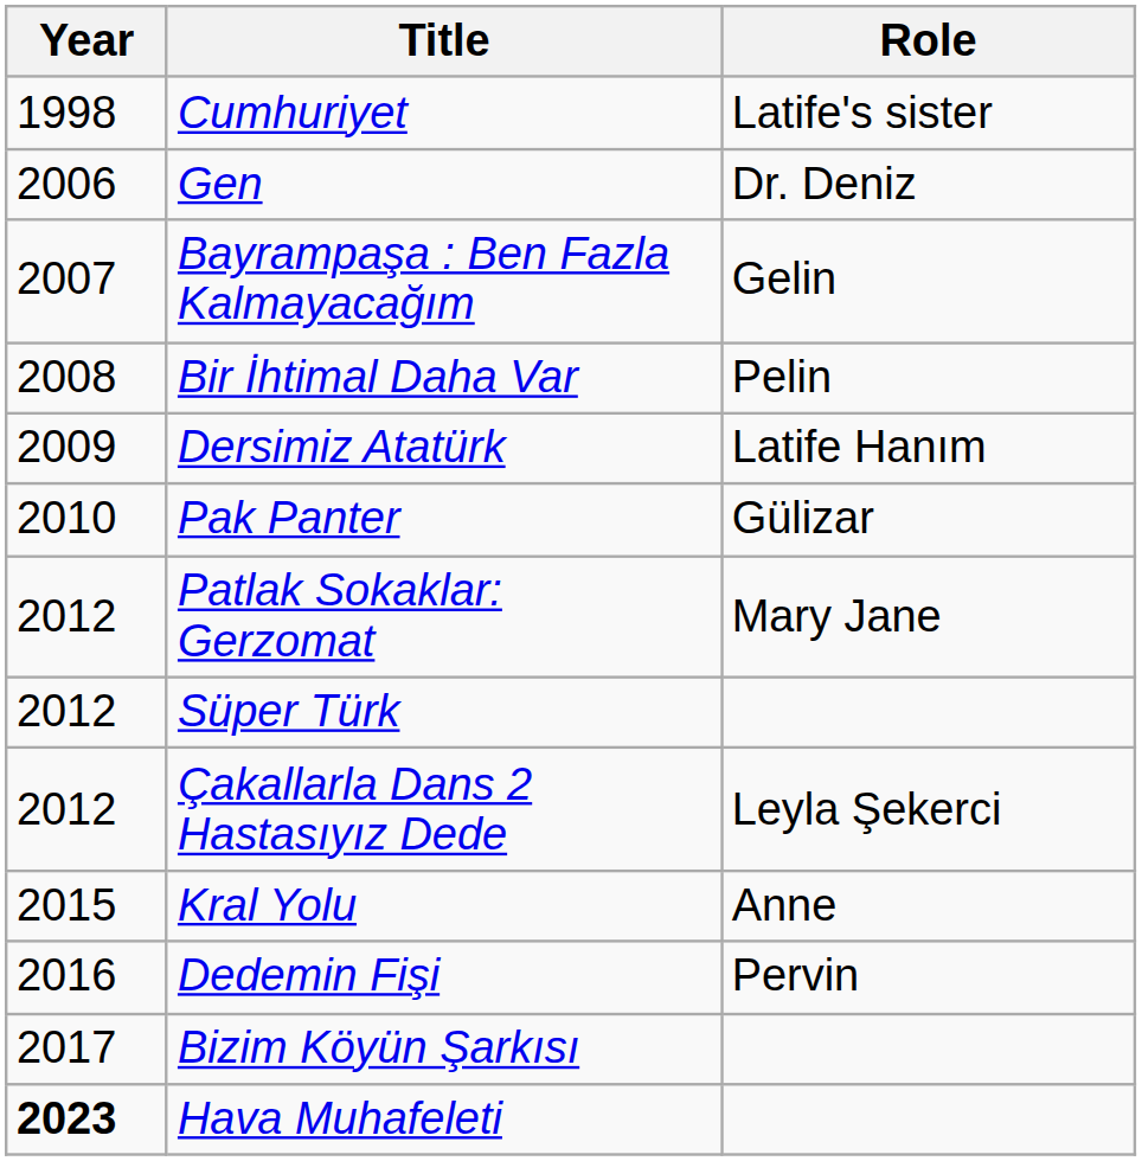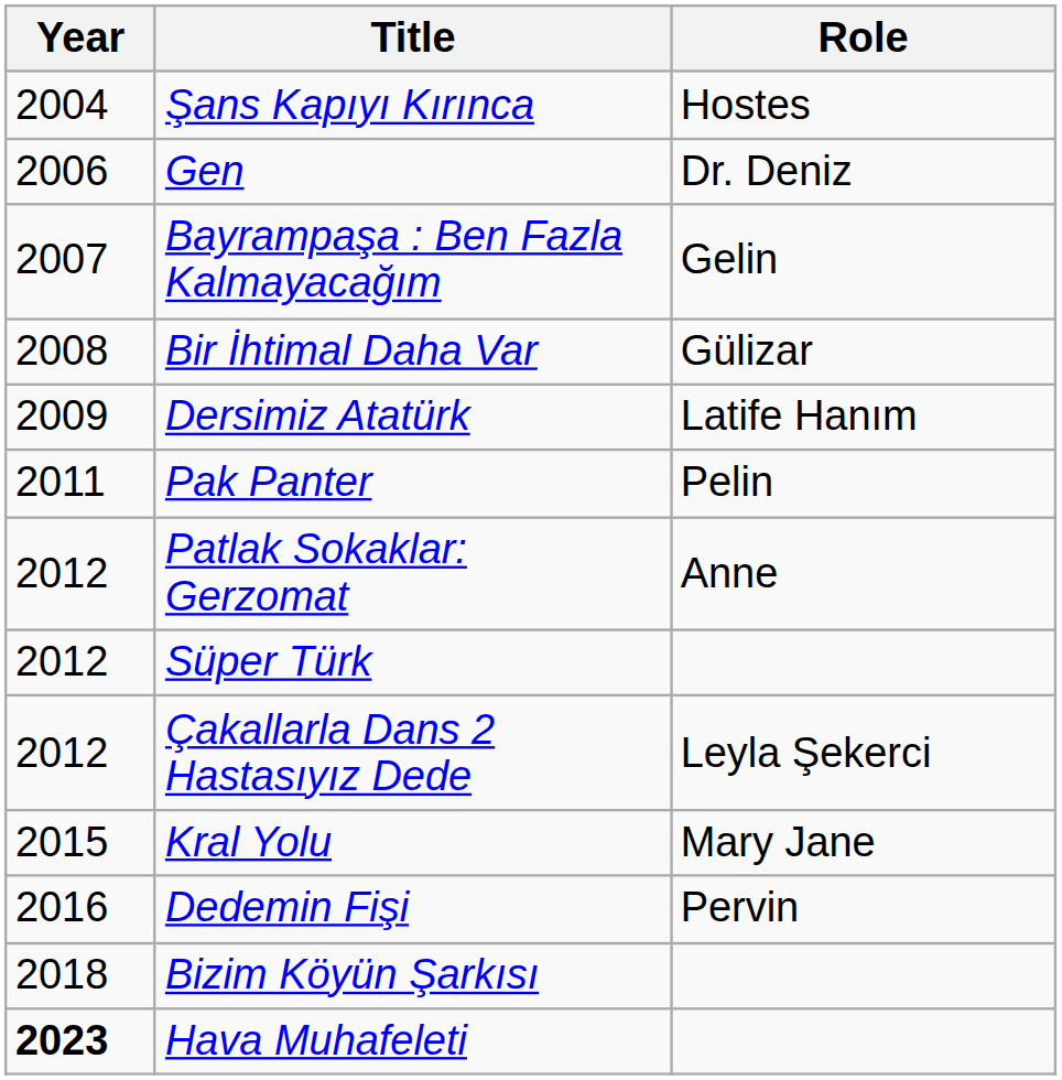- row: 1998 | Cumhuriyet | Latife's sister
+ row: 2004 | Şans Kapıyı Kırınca | Hostes
Bir İhtimal Daha Var | Role: Pelin -> Gülizar
Pak Panter | Year: 2010 -> 2011
Pak Panter | Role: Gülizar -> Pelin
Patlak Sokaklar: Gerzomat | Role: Mary Jane -> Anne
Kral Yolu | Role: Anne -> Mary Jane
Bizim Köyün Şarkısı | Year: 2017 -> 2018
